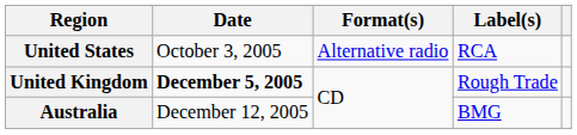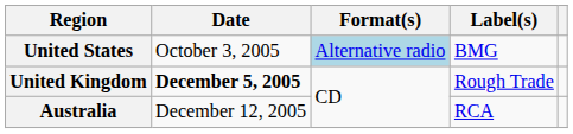United States | Format(s): no background -> lightblue background
United States | Label(s): RCA -> BMG
Australia | Label(s): BMG -> RCA
